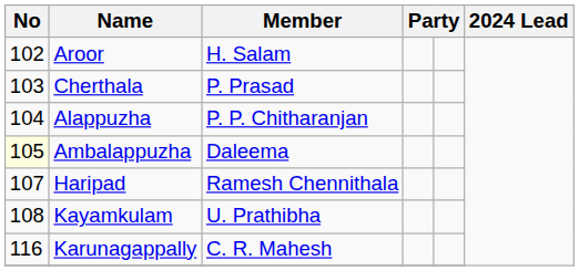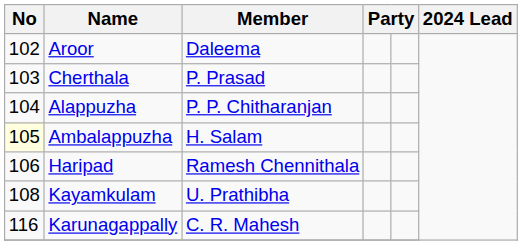Aroor | Member: H. Salam -> Daleema
Ambalappuzha | Member: Daleema -> H. Salam
Haripad | No: 107 -> 106
